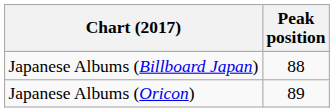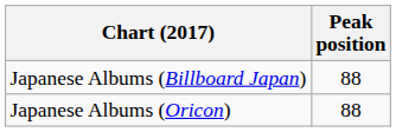Japanese Albums (Oricon) | Peak position: 89 -> 88
